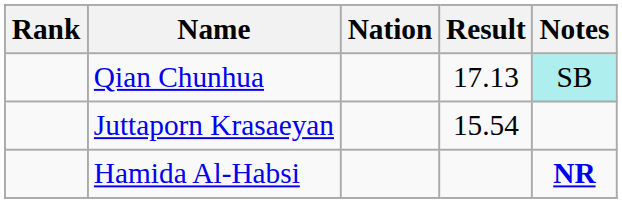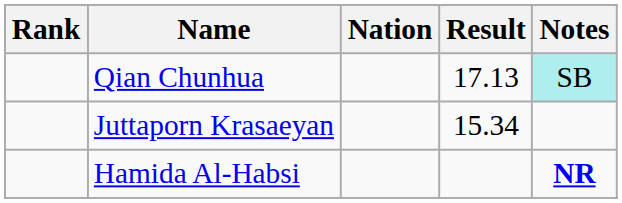Juttaporn Krasaeyan | Result: 15.54 -> 15.34
